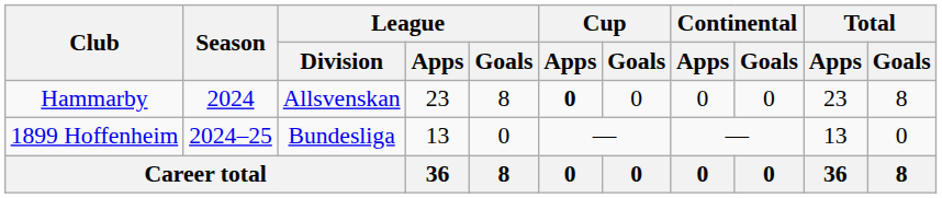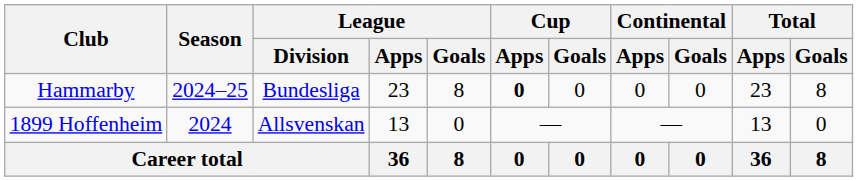Hammarby | Season: 2024 -> 2024–25
Hammarby | League / Division: Allsvenskan -> Bundesliga
1899 Hoffenheim | Season: 2024–25 -> 2024
1899 Hoffenheim | League / Division: Bundesliga -> Allsvenskan
